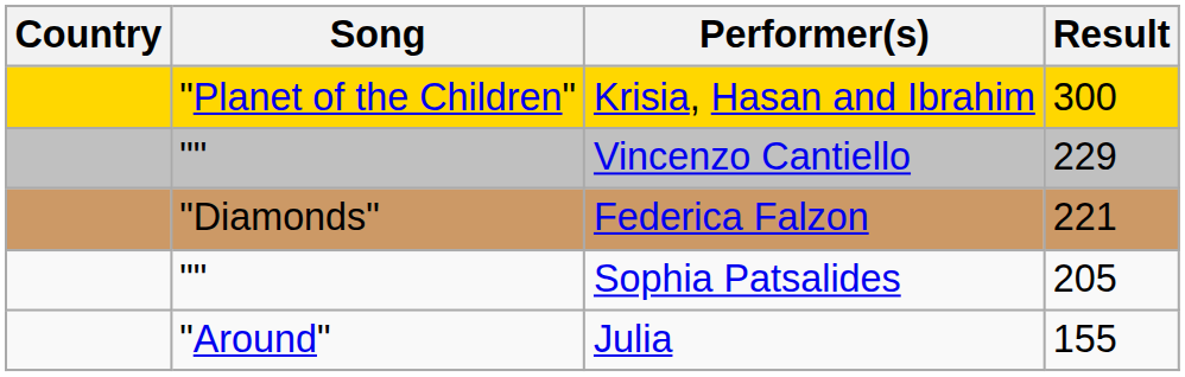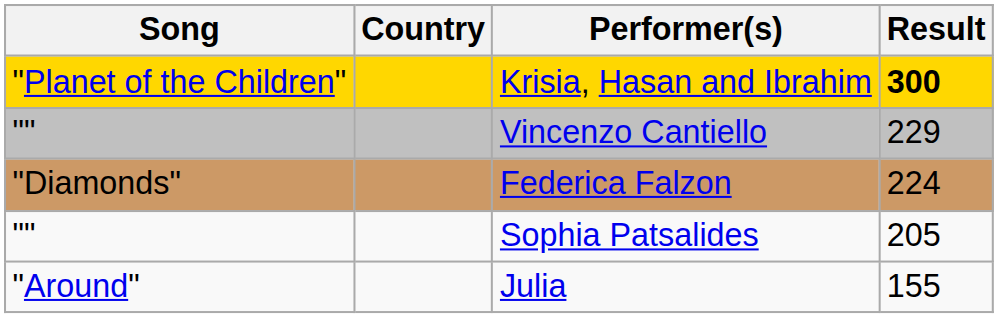columns swapped: Country <-> Song
Krisia, Hasan and Ibrahim | Result: normal -> bold
Federica Falzon | Result: 221 -> 224
